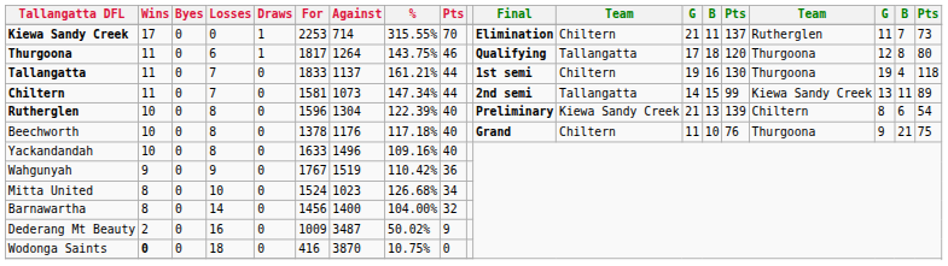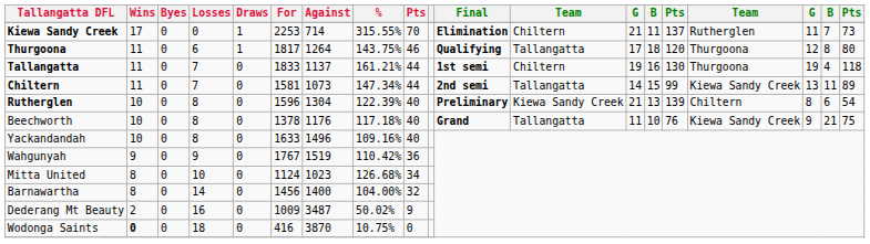Beechworth | column 12: Chiltern -> Tallangatta
Beechworth | column 16: Thurgoona -> Kiewa Sandy Creek
Mitta United | For: 1524 -> 1124
